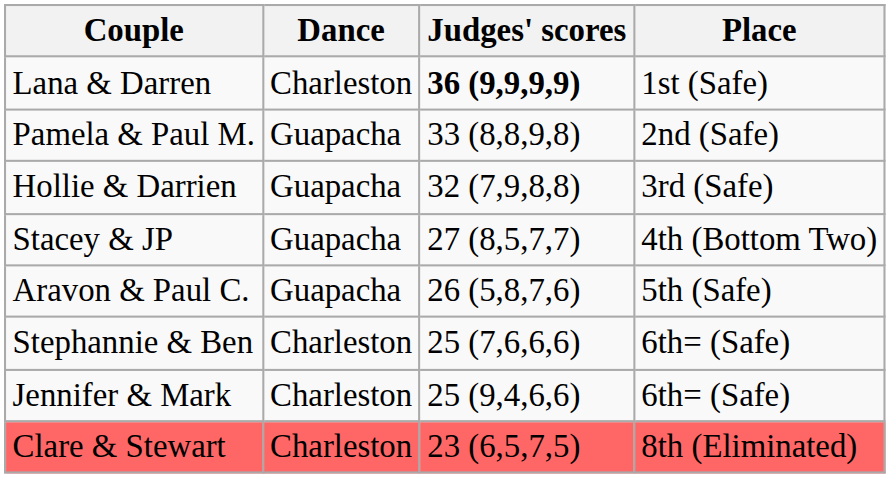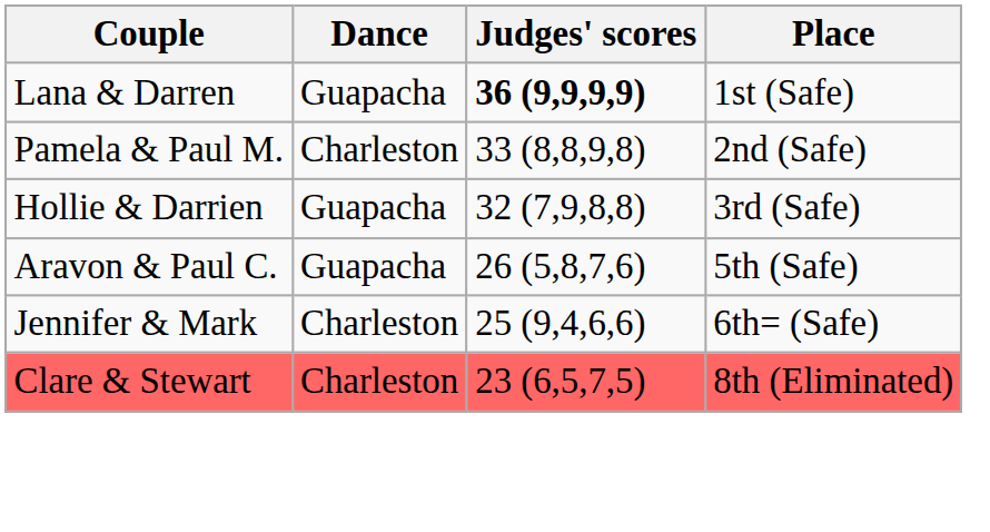Lana & Darren | Dance: Charleston -> Guapacha
Pamela & Paul M. | Dance: Guapacha -> Charleston
- row: Stacey & JP | Guapacha | 27 (8,5,7,7) | 4th (Bottom Two)
- row: Stephannie & Ben | Charleston | 25 (7,6,6,6) | 6th= (Safe)
